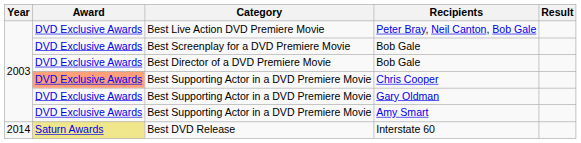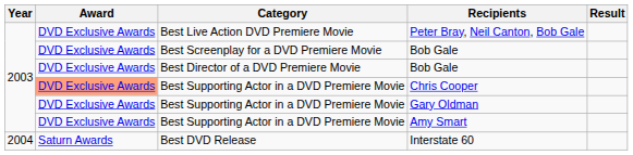Interstate 60 | Year: 2014 -> 2004
Interstate 60 | Award: khaki background -> no background
